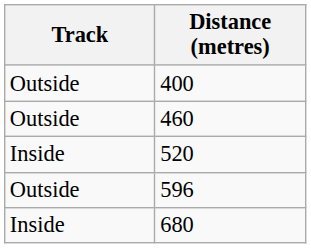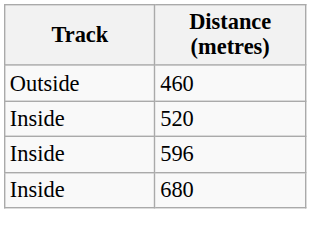- row: Outside | 400
596 | Track: Outside -> Inside
